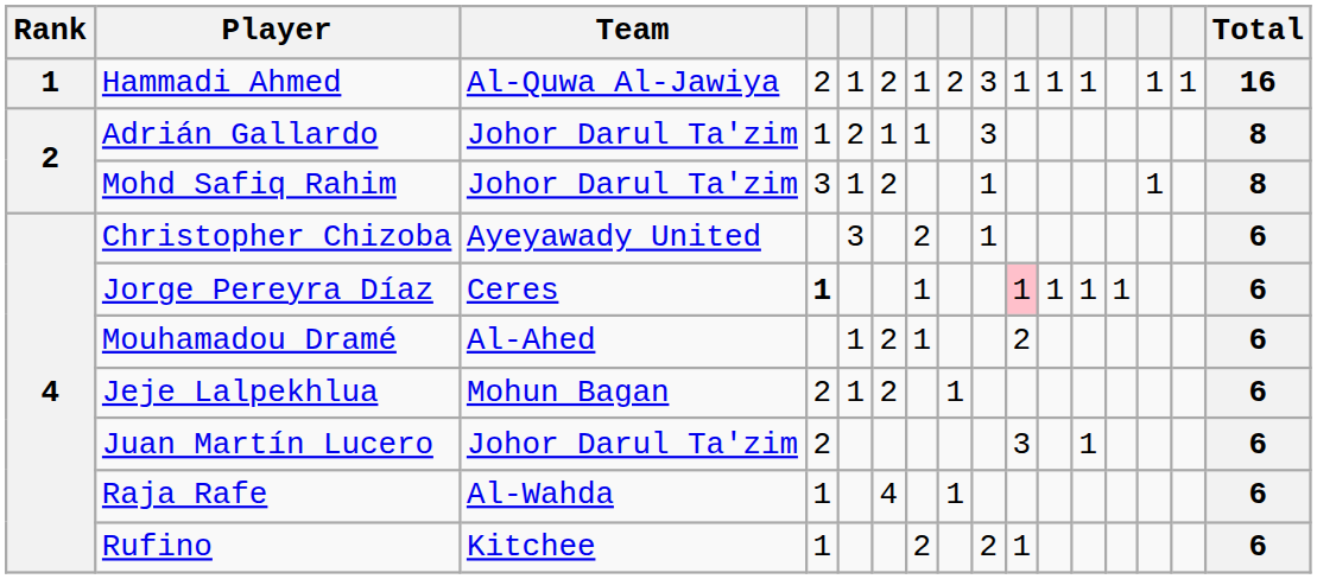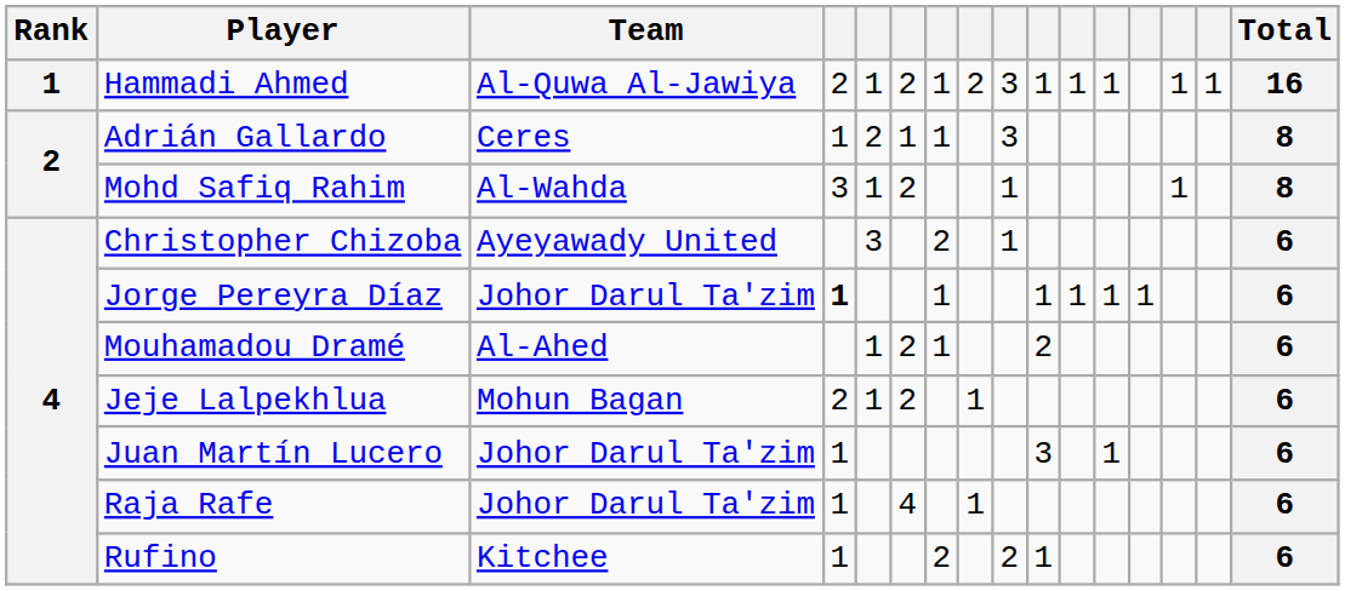Adrián Gallardo | Team: Johor Darul Ta'zim -> Ceres
Mohd Safiq Rahim | Team: Johor Darul Ta'zim -> Al-Wahda
Jorge Pereyra Díaz | Team: Ceres -> Johor Darul Ta'zim
Jorge Pereyra Díaz | column 10: pink background -> no background
Juan Martín Lucero | column 4: 2 -> 1
Raja Rafe | Team: Al-Wahda -> Johor Darul Ta'zim
